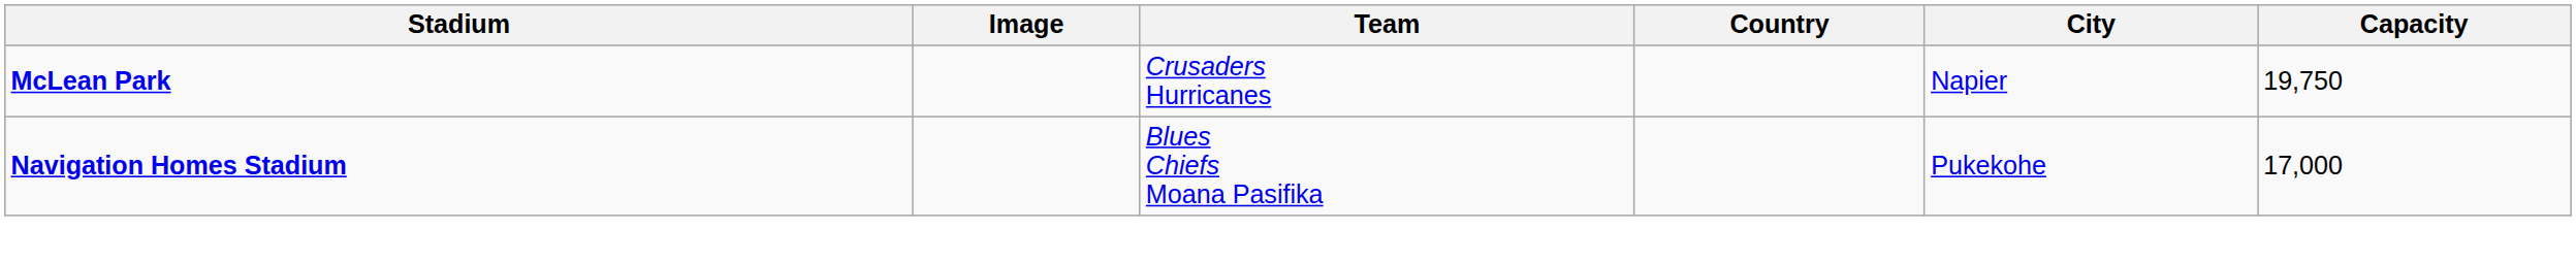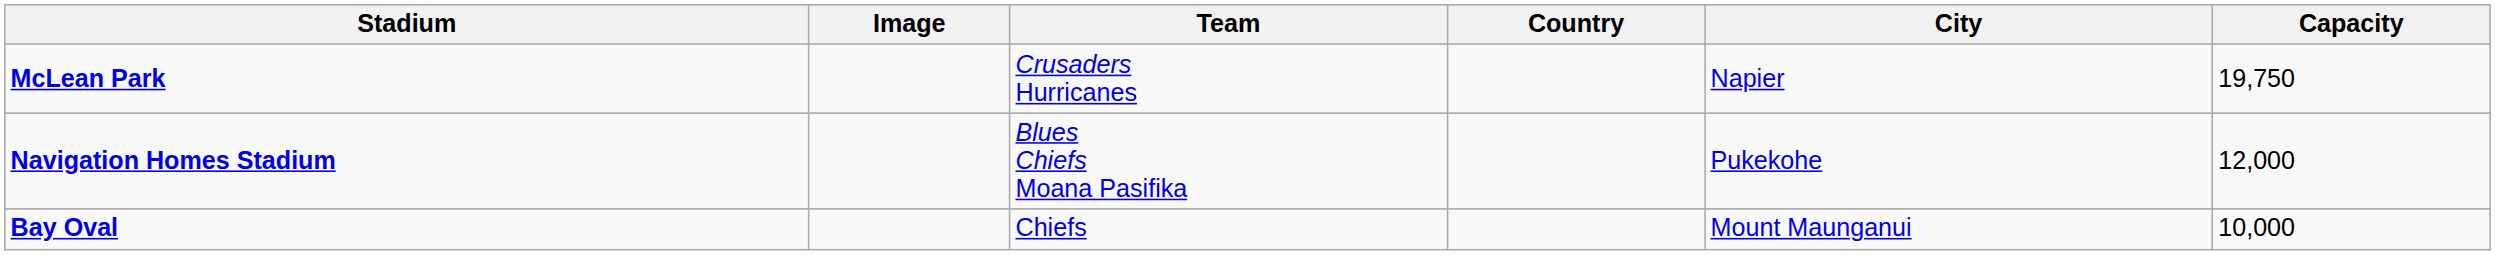Navigation Homes Stadium | Capacity: 17,000 -> 12,000
+ row: Bay Oval | Chiefs | Mount Maunganui | 10,000
